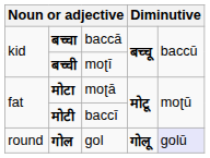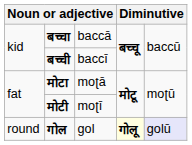बच्ची | column 3: moʈī -> baccī
मोटी | column 3: baccī -> moʈī
गोल | column 4: no background -> lightyellow background
